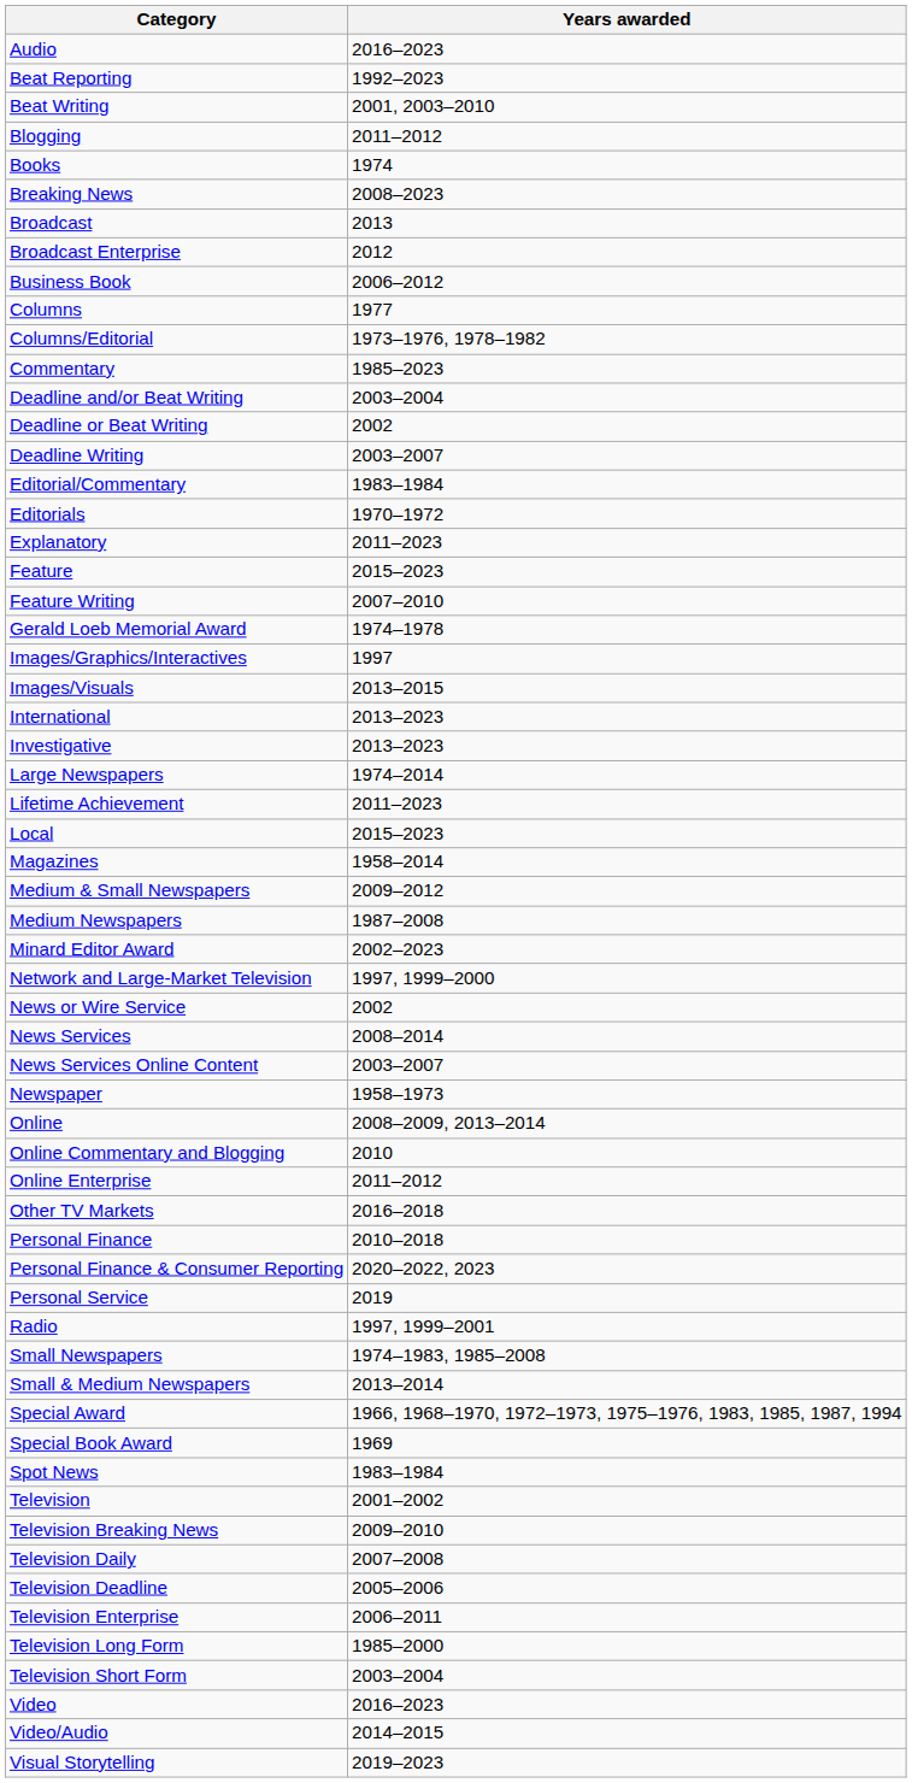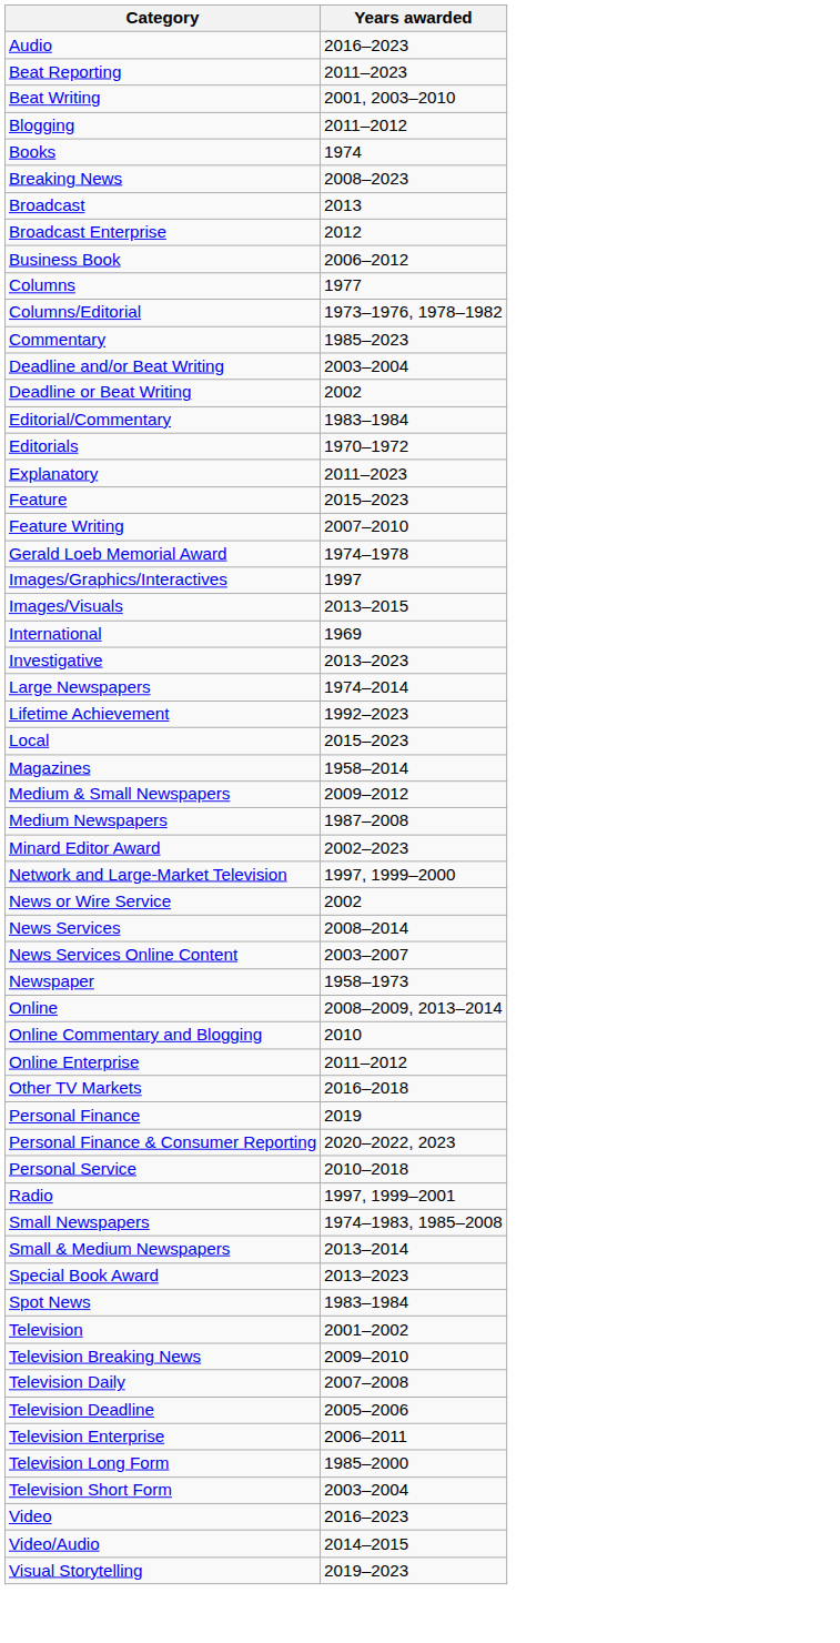Beat Reporting | Years awarded: 1992–2023 -> 2011–2023
- row: Deadline Writing | 2003–2007
International | Years awarded: 2013–2023 -> 1969
Lifetime Achievement | Years awarded: 2011–2023 -> 1992–2023
Personal Finance | Years awarded: 2010–2018 -> 2019
Personal Service | Years awarded: 2019 -> 2010–2018
- row: Special Award | 1966, 1968–1970, 1972–1973, 1975–1976, 1983, 1985, 1987, 1994
Special Book Award | Years awarded: 1969 -> 2013–2023
